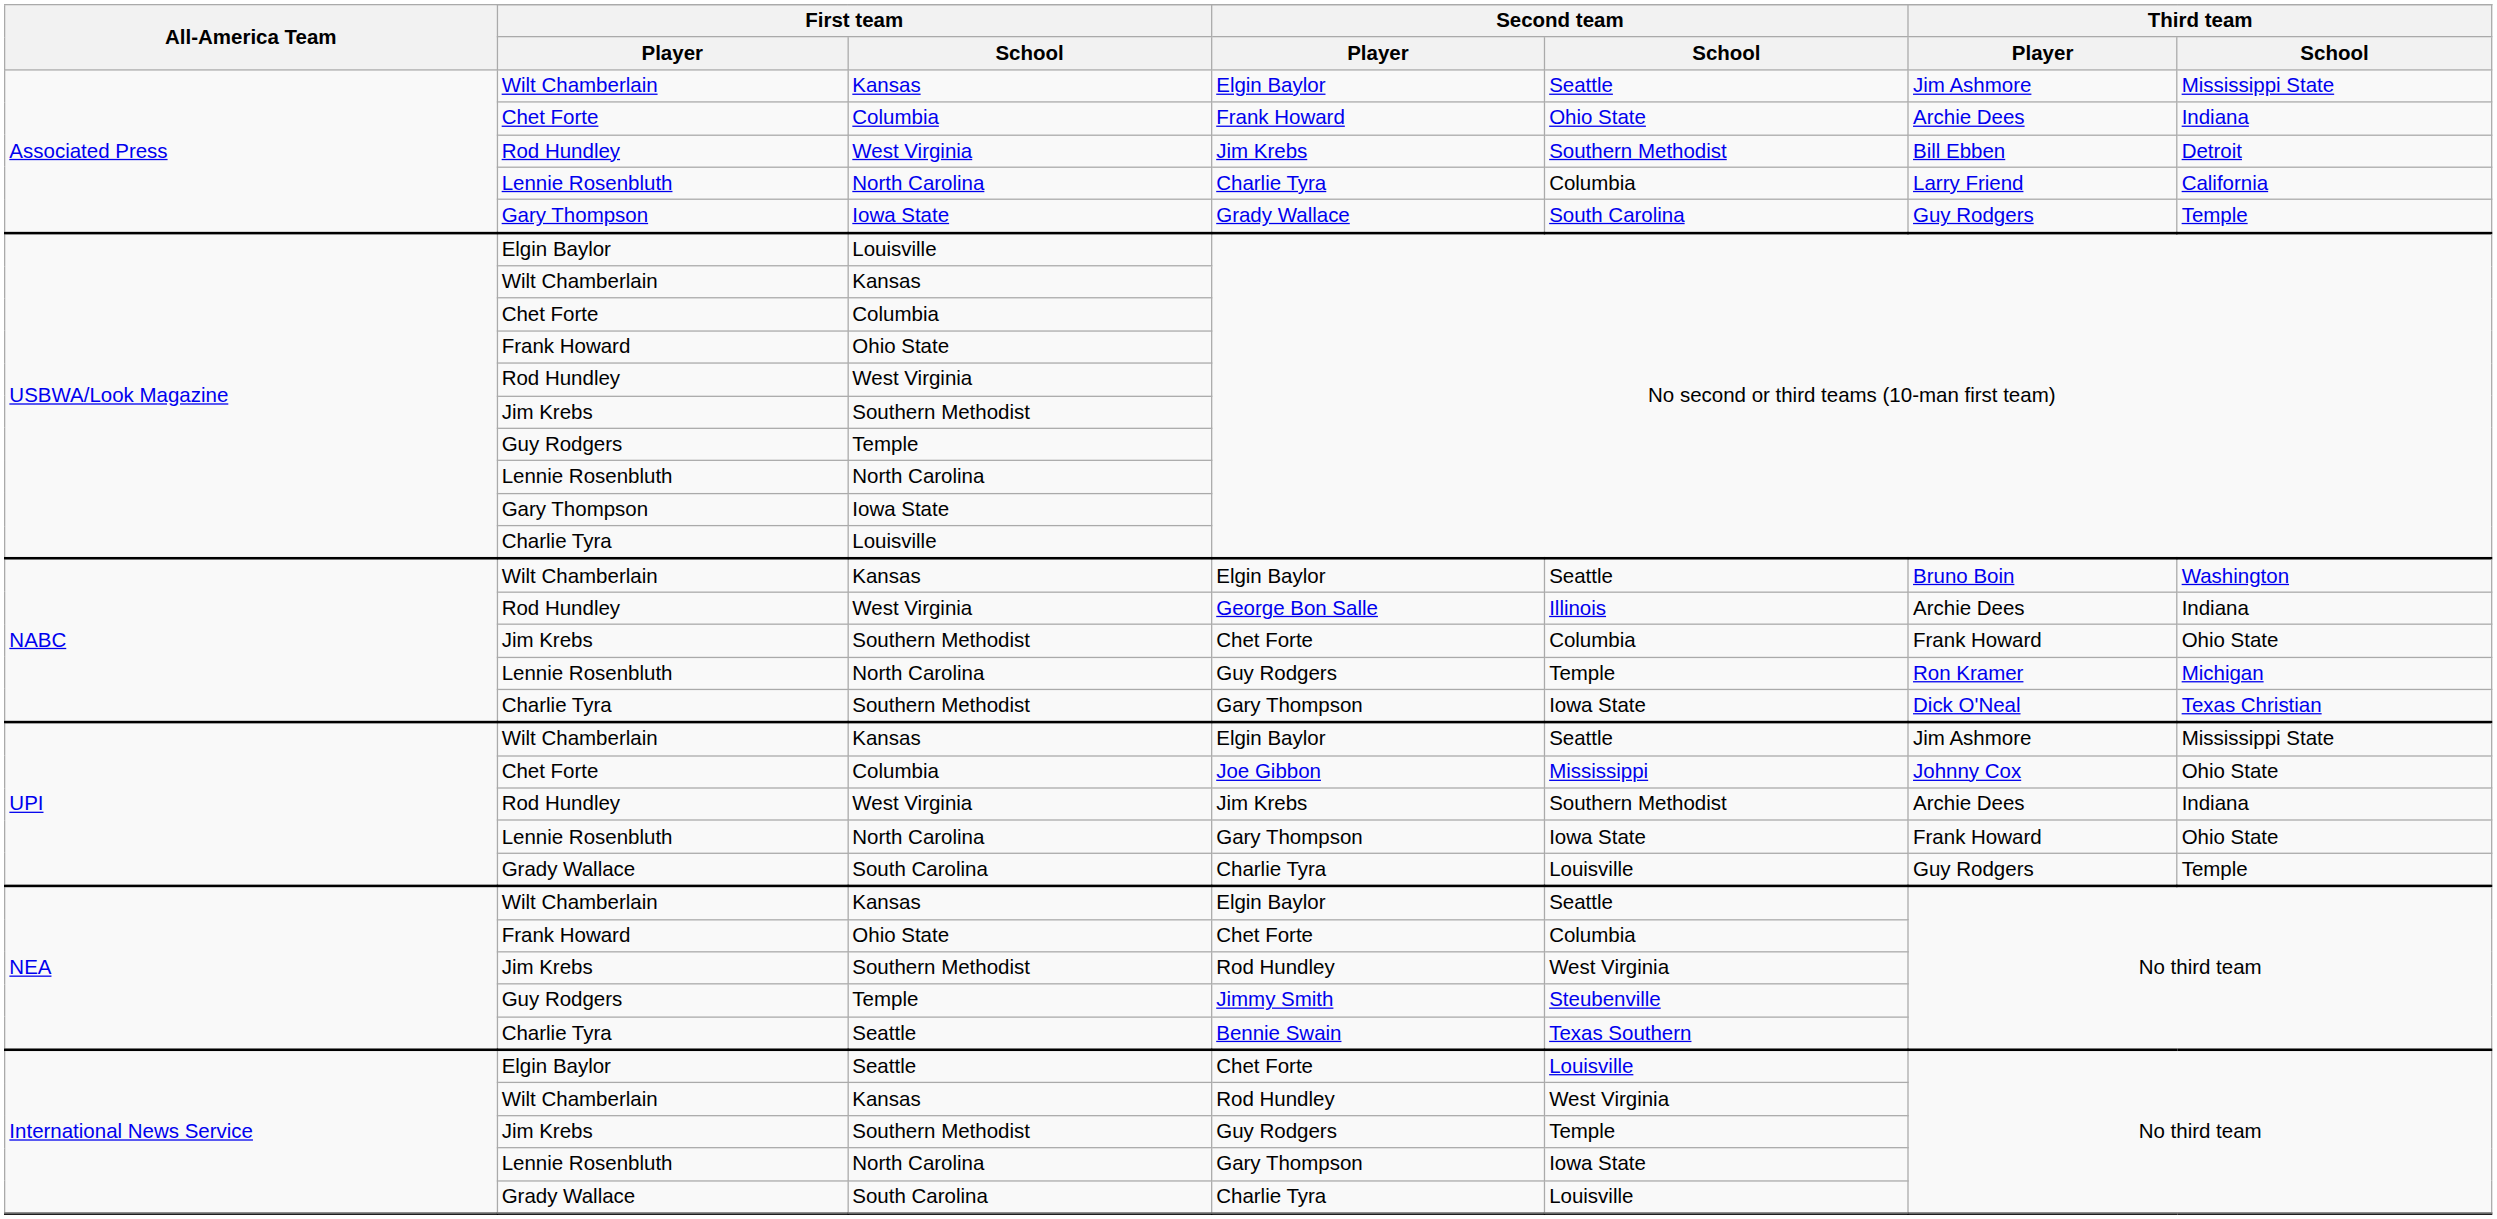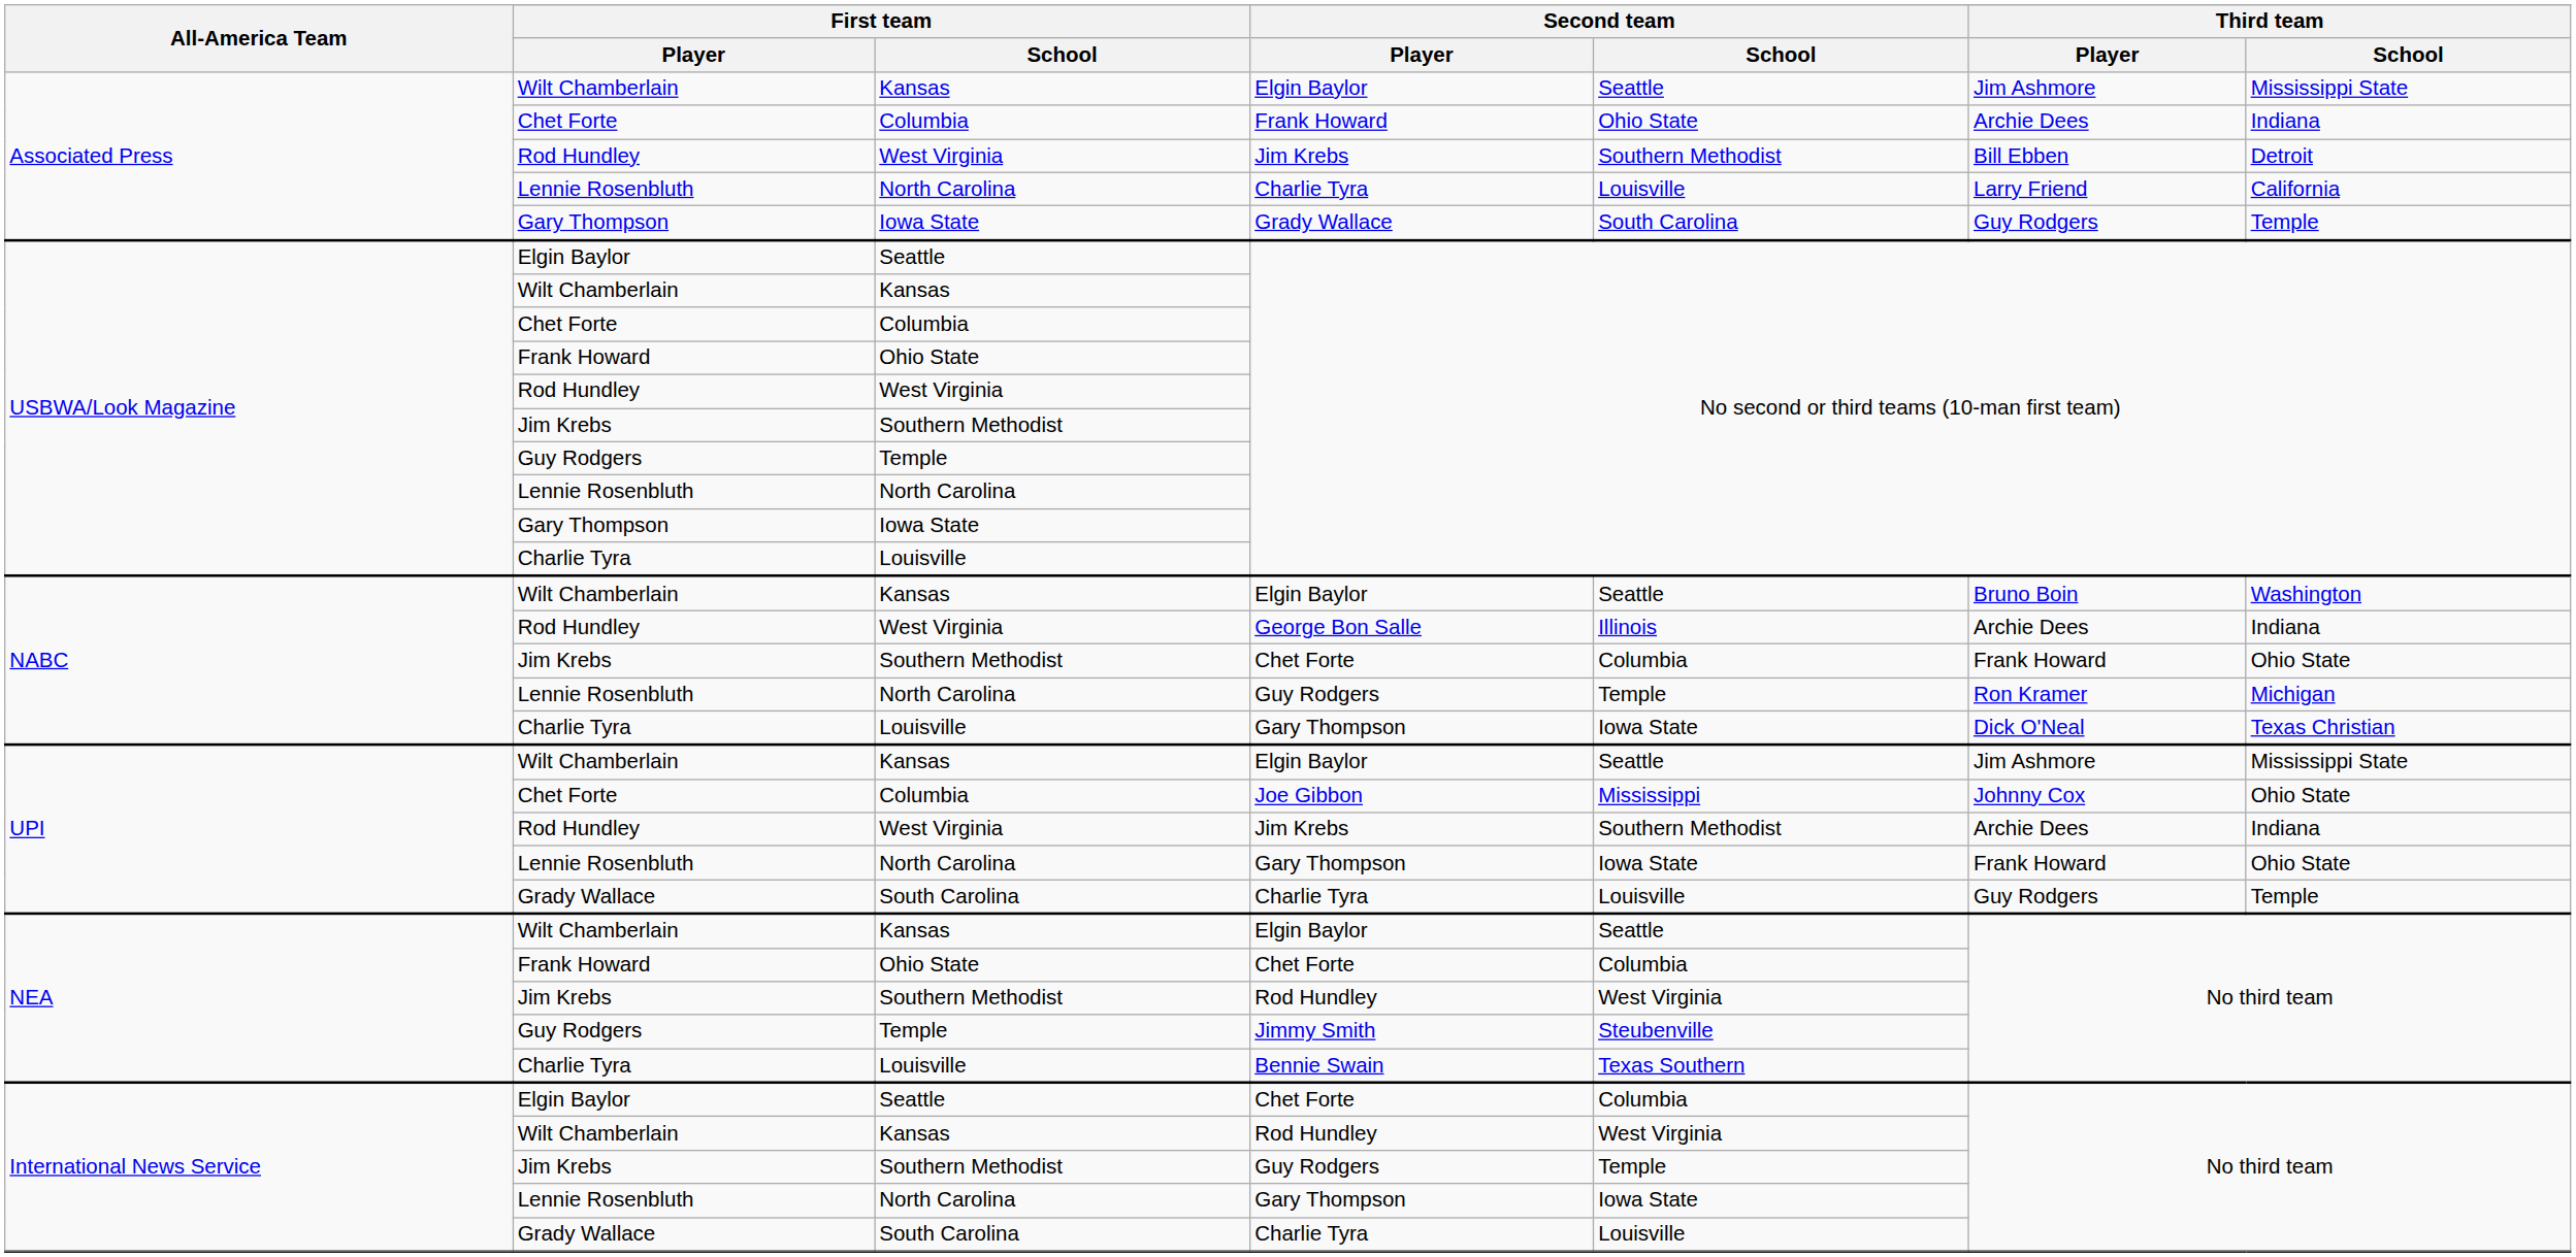Lennie Rosenbluth / Charlie Tyra | Second team / School: Columbia -> Louisville
Elgin Baylor / No second or third teams (10-man first team) | First team / School: Louisville -> Seattle
Charlie Tyra / Gary Thompson | First team / School: Southern Methodist -> Louisville
Bennie Swain | First team / School: Seattle -> Louisville
Elgin Baylor / Chet Forte | Second team / School: Louisville -> Columbia
